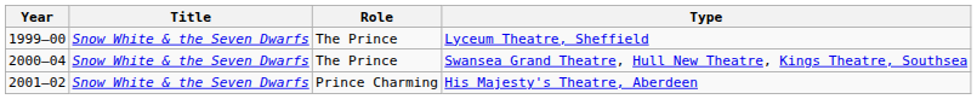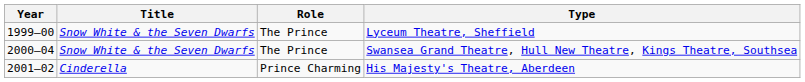His Majesty's Theatre, Aberdeen | Title: Snow White & the Seven Dwarfs -> Cinderella
